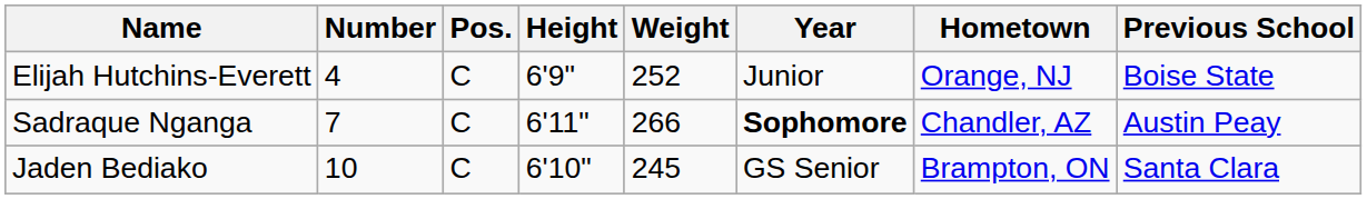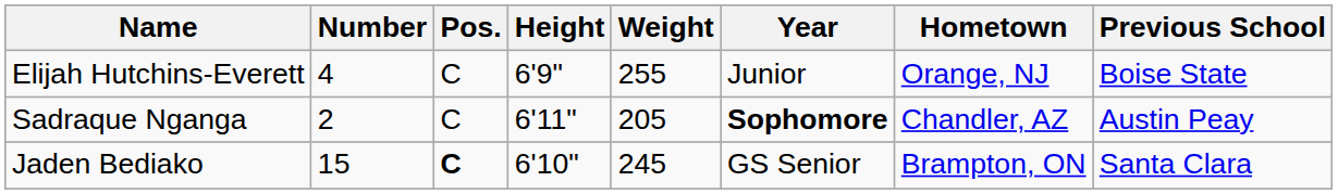Elijah Hutchins-Everett | Weight: 252 -> 255
Sadraque Nganga | Number: 7 -> 2
Sadraque Nganga | Weight: 266 -> 205
Jaden Bediako | Number: 10 -> 15
Jaden Bediako | Pos.: normal -> bold
